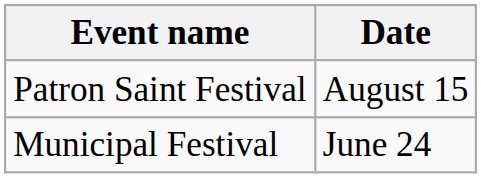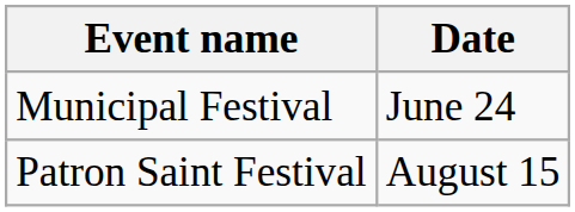rows swapped: Patron Saint Festival <-> Municipal Festival
